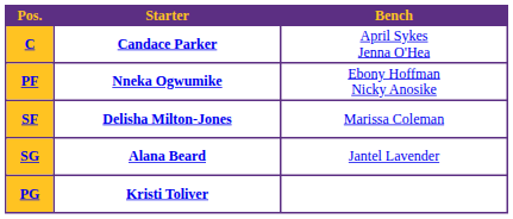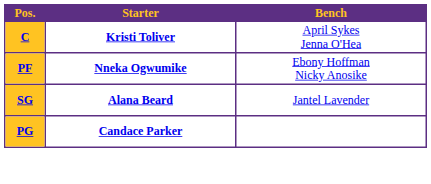C | Starter: Candace Parker -> Kristi Toliver
- row: SF | Delisha Milton-Jones | Marissa Coleman
PG | Starter: Kristi Toliver -> Candace Parker
